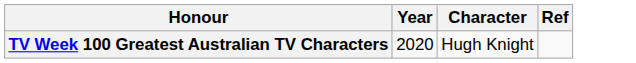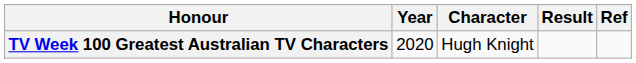+ column: Result
